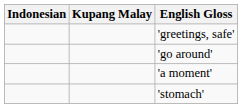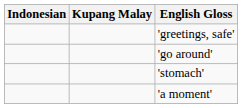rows swapped: 'a moment' <-> 'stomach'
